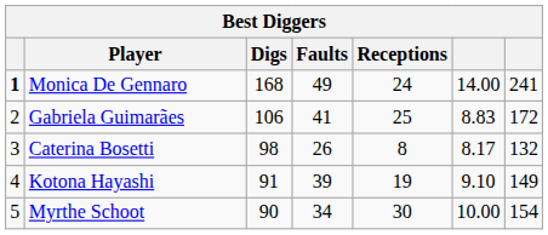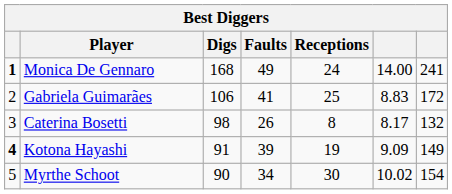Kotona Hayashi | column 1: normal -> bold
Kotona Hayashi | column 6: 9.10 -> 9.09
Myrthe Schoot | column 6: 10.00 -> 10.02
